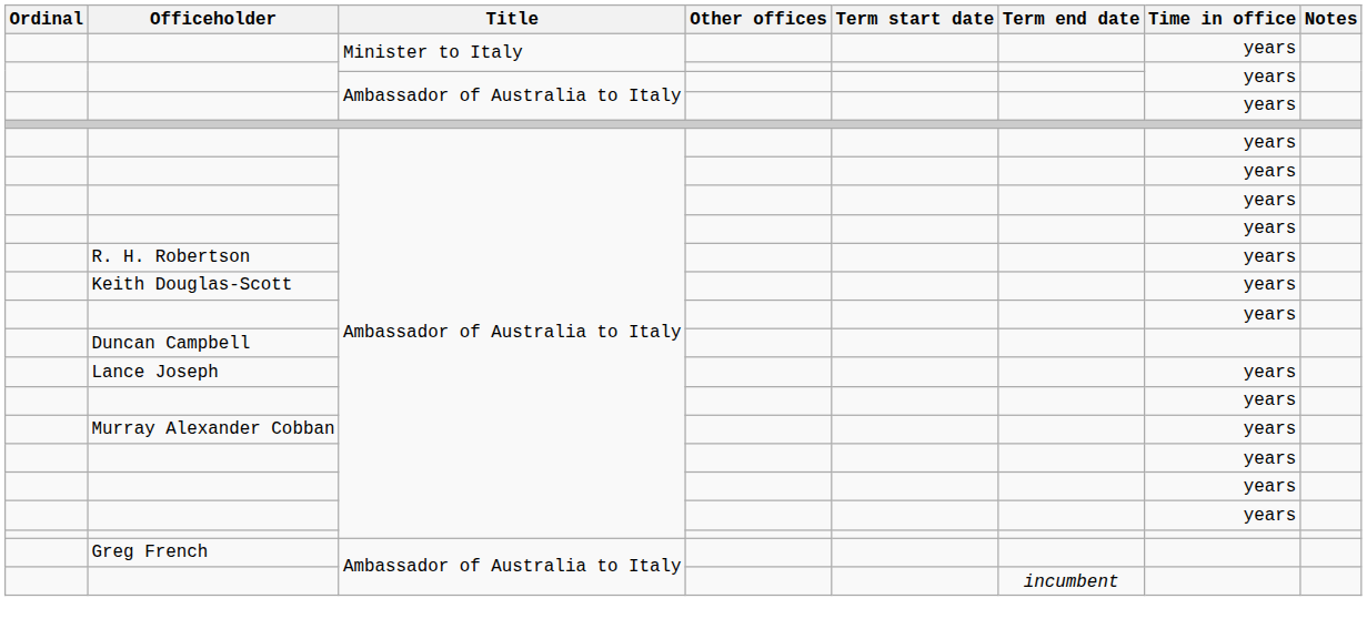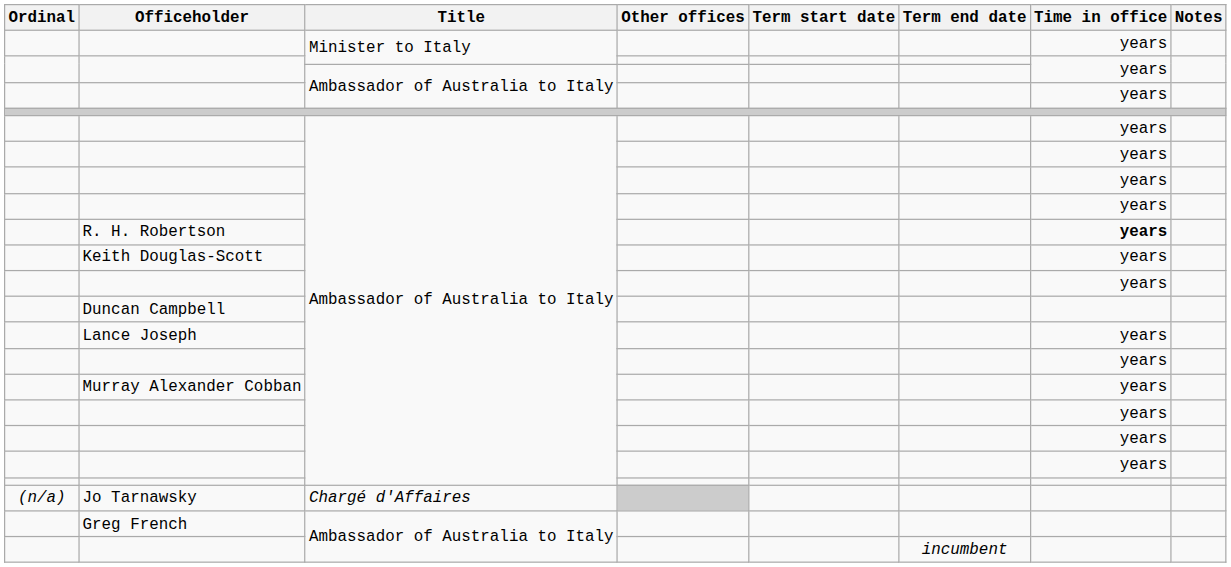R. H. Robertson | Time in office: normal -> bold
+ row: (n/a) | Jo Tarnawsky | Chargé d'Affaires
